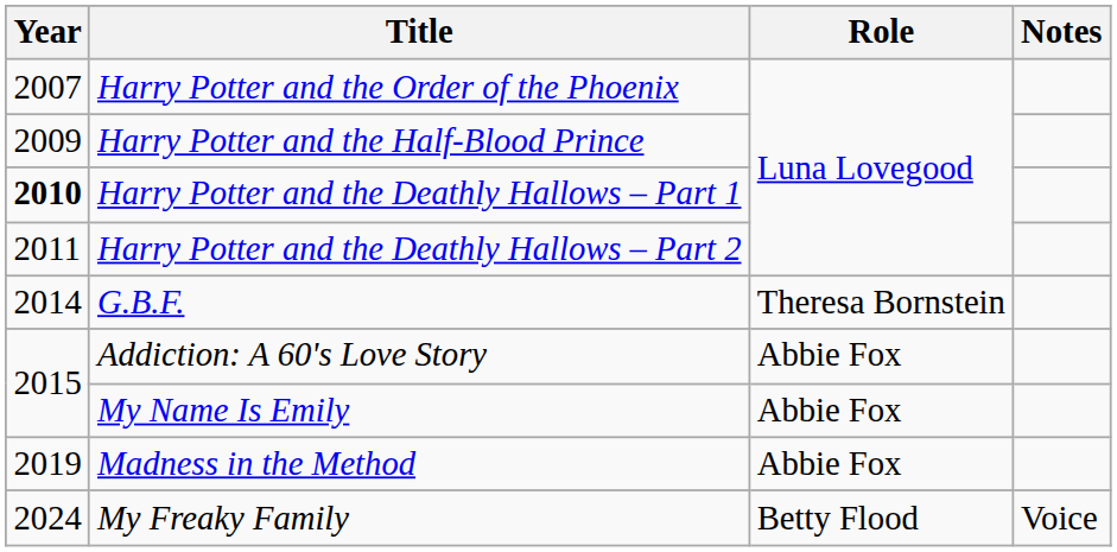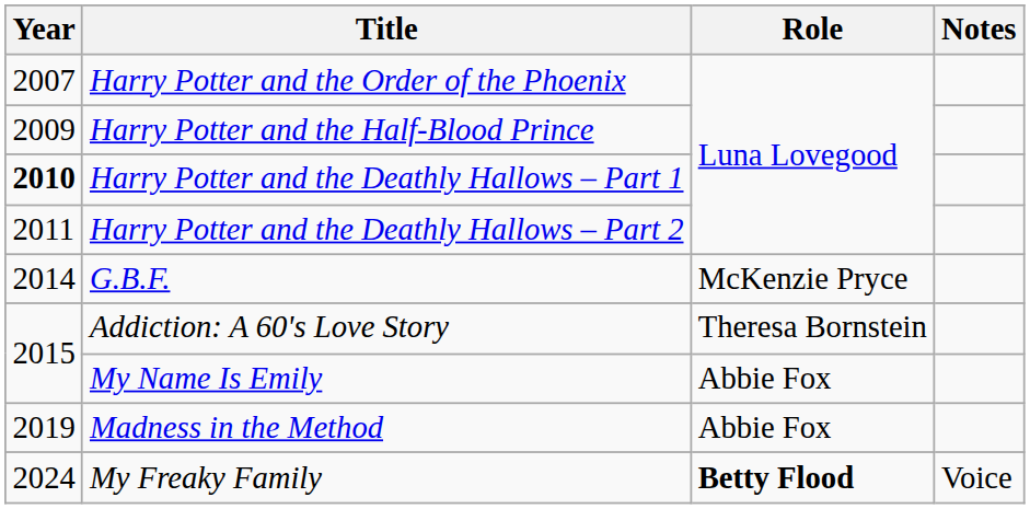G.B.F. | Role: Theresa Bornstein -> McKenzie Pryce
Addiction: A 60's Love Story | Role: Abbie Fox -> Theresa Bornstein
My Freaky Family | Role: normal -> bold
